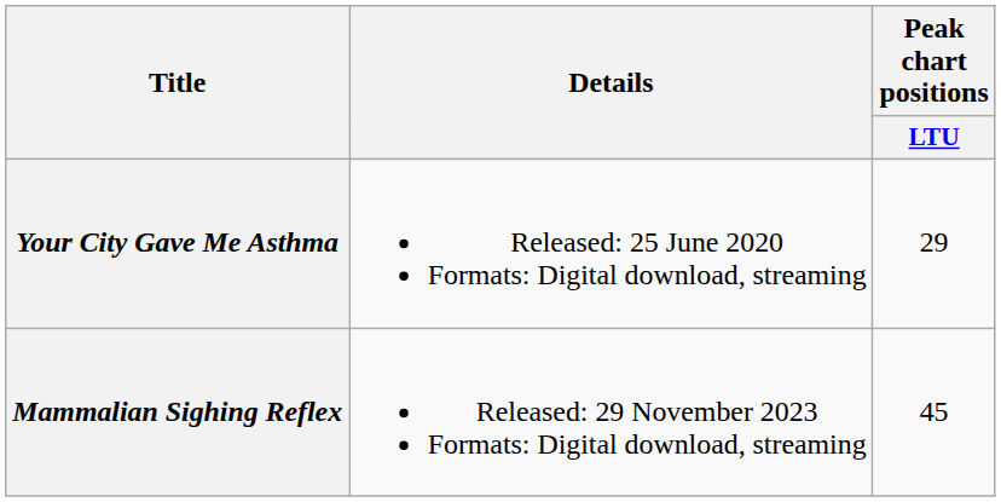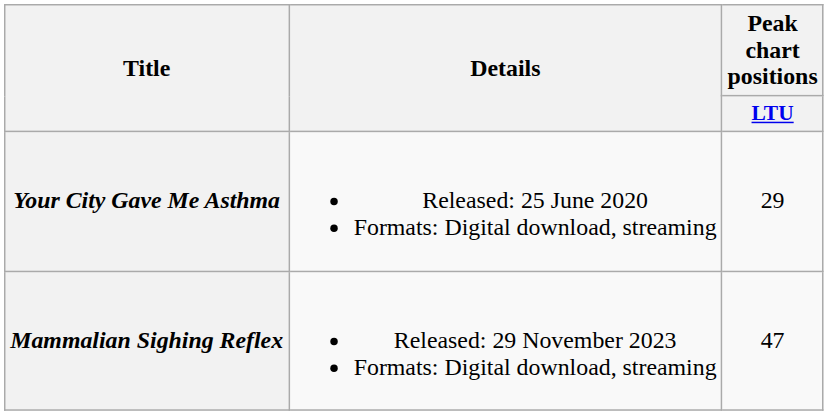Mammalian Sighing Reflex | Peak chart positions / LTU: 45 -> 47
